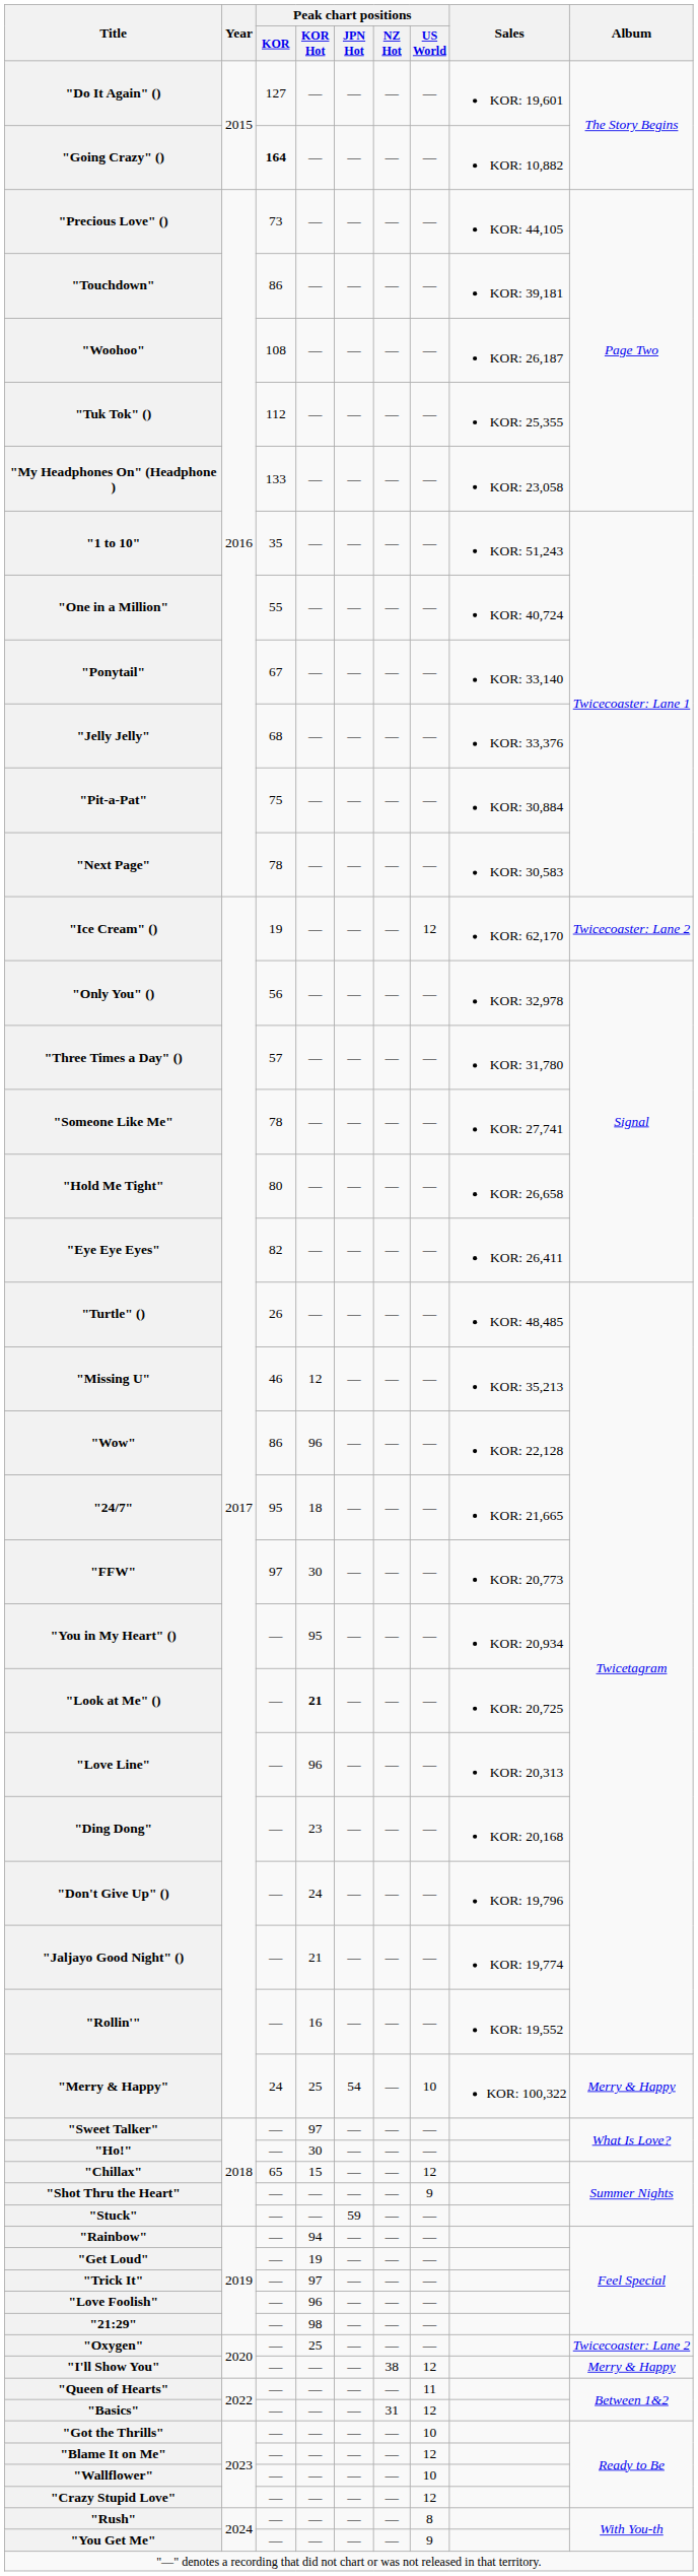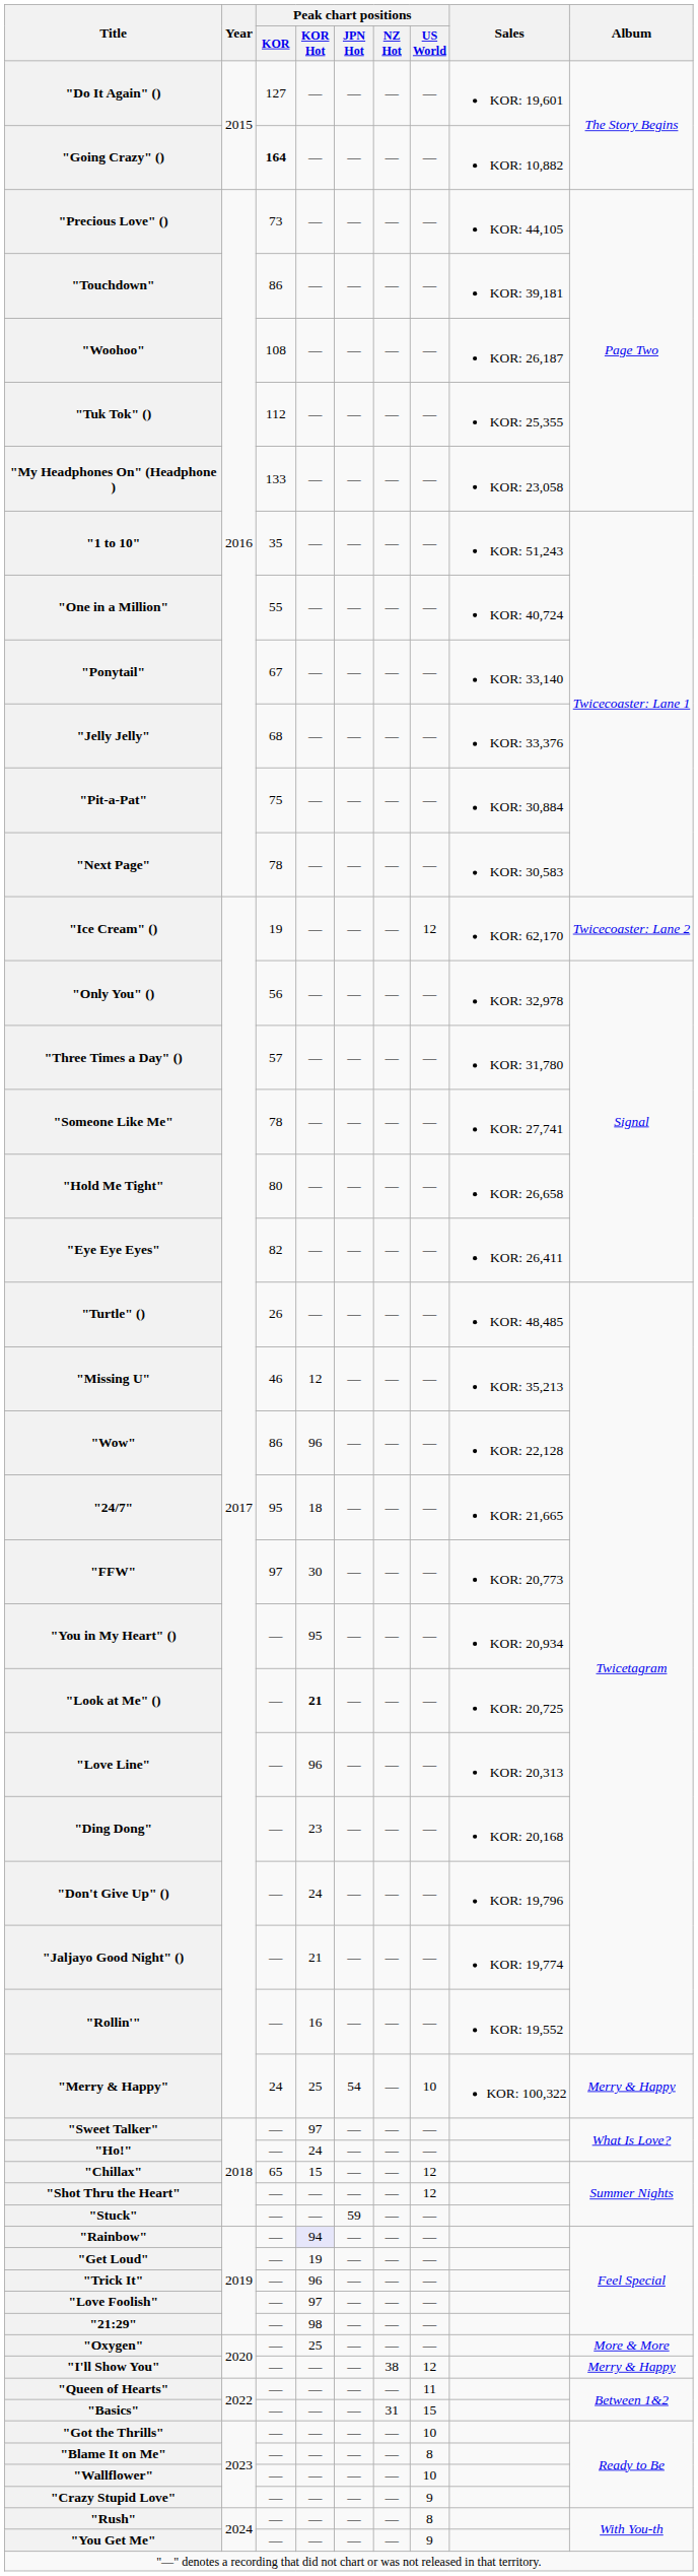"Ho!" | Peak chart positions / KOR Hot: 30 -> 24
"Shot Thru the Heart" | Peak chart positions / US World: 9 -> 12
"Rainbow" | Peak chart positions / KOR Hot: no background -> lavender background
"Trick It" | Peak chart positions / KOR Hot: 97 -> 96
"Love Foolish" | Peak chart positions / KOR Hot: 96 -> 97
"Oxygen" | Album: Twicecoaster: Lane 2 -> More & More
"Basics" | Peak chart positions / US World: 12 -> 15
"Blame It on Me" | Peak chart positions / US World: 12 -> 8
"Crazy Stupid Love" | Peak chart positions / US World: 12 -> 9
